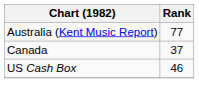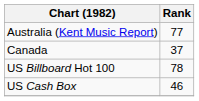+ row: US Billboard Hot 100 | 78
